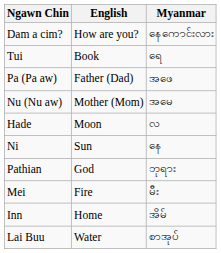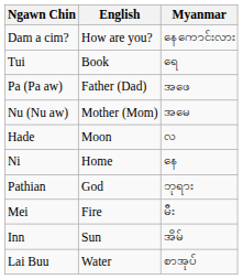Ni | English: Sun -> Home
Inn | English: Home -> Sun
